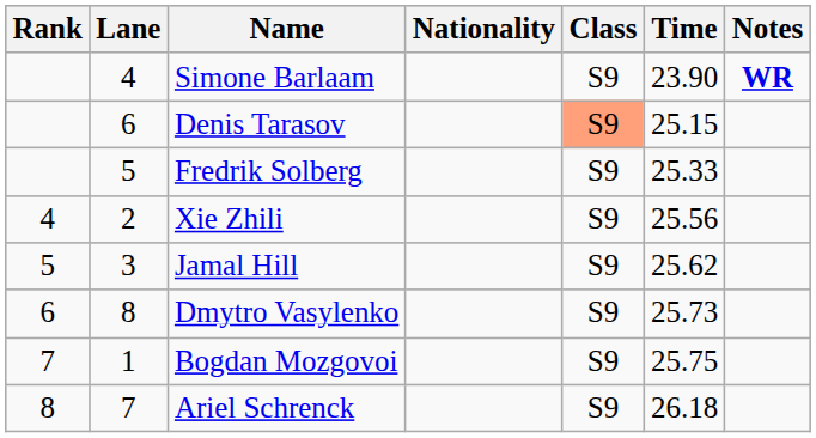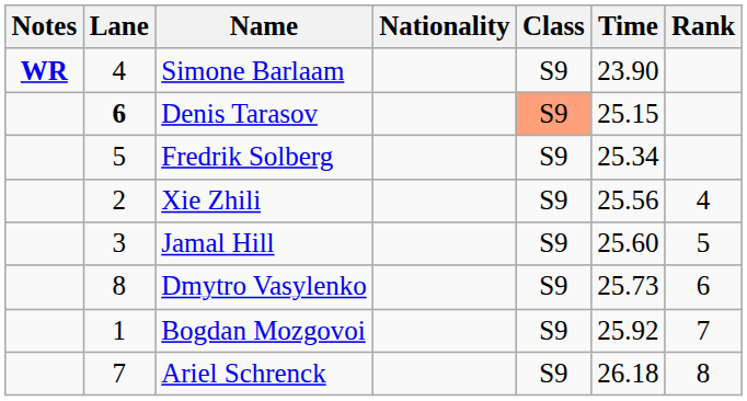columns swapped: Rank <-> Notes
Denis Tarasov | Lane: normal -> bold
Fredrik Solberg | Time: 25.33 -> 25.34
Jamal Hill | Time: 25.62 -> 25.60
Bogdan Mozgovoi | Time: 25.75 -> 25.92
